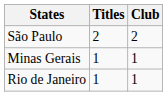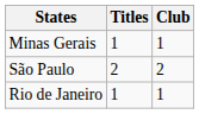rows swapped: São Paulo <-> Minas Gerais
